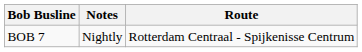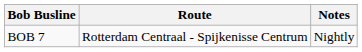columns swapped: Route <-> Notes
